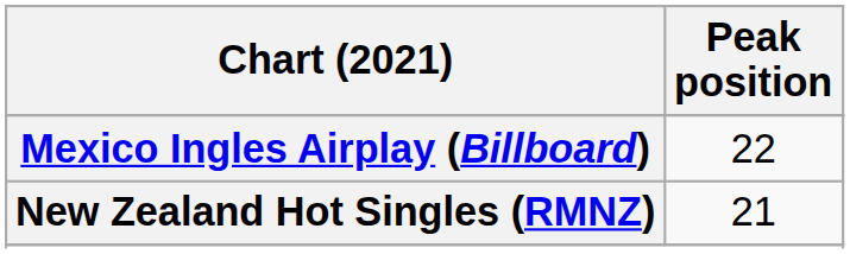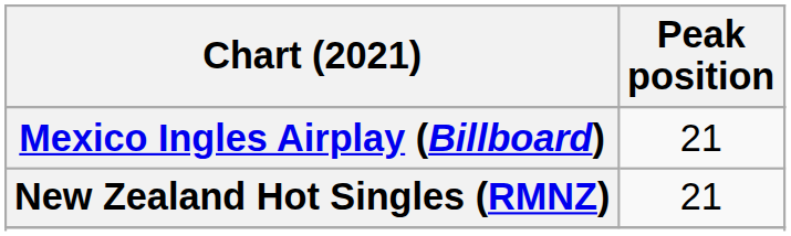Mexico Ingles Airplay (Billboard) | Peak position: 22 -> 21
